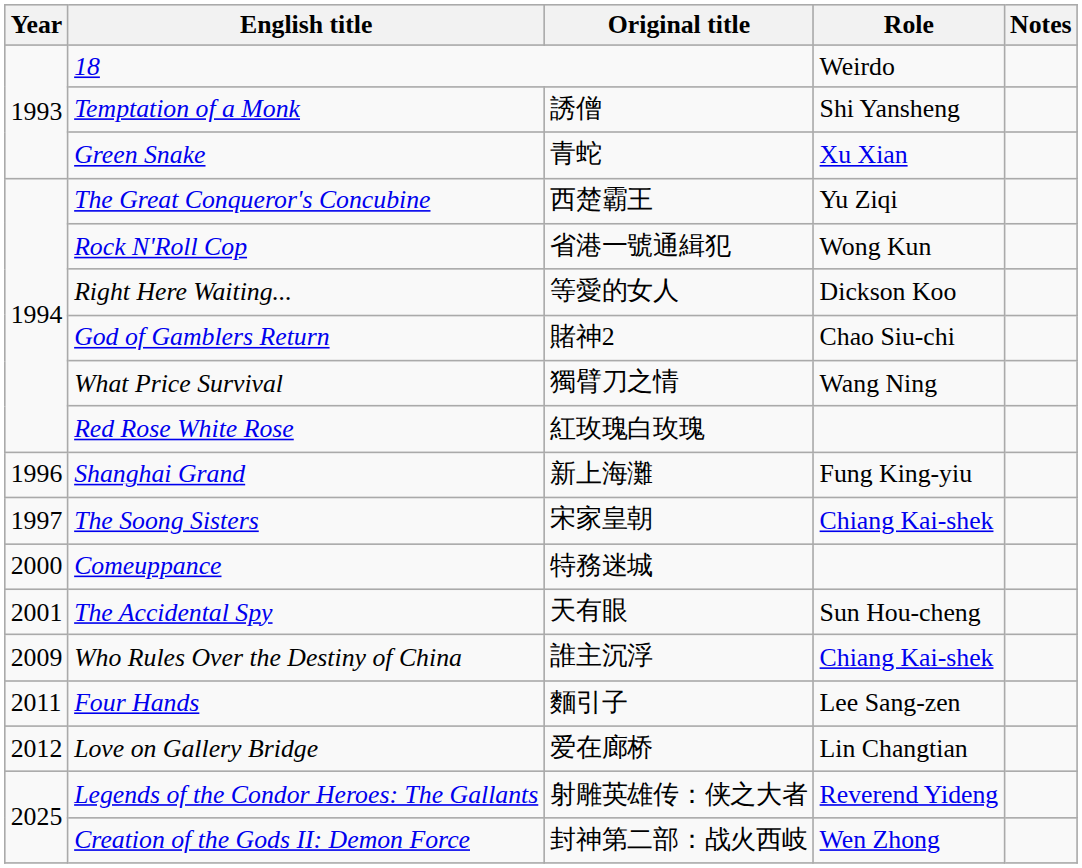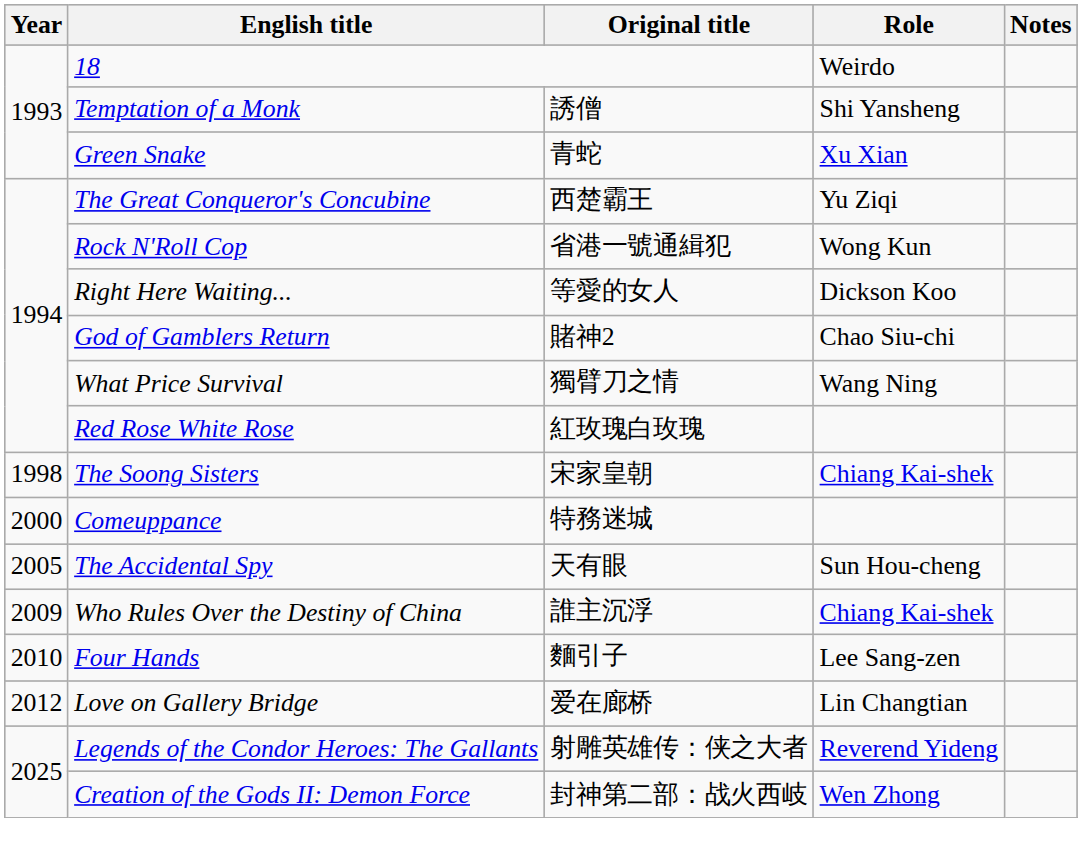- row: 1996 | Shanghai Grand | 新上海灘 | Fung King-yiu
The Soong Sisters | Year: 1997 -> 1998
The Accidental Spy | Year: 2001 -> 2005
Four Hands | Year: 2011 -> 2010
